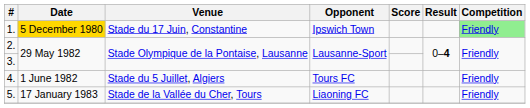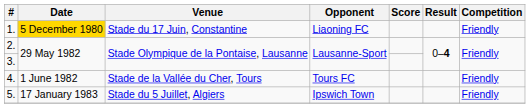1. | Opponent: Ipswich Town -> Liaoning FC
1. | Competition: lightgreen background -> no background
4. | Venue: Stade du 5 Juillet, Algiers -> Stade de la Vallée du Cher, Tours
5. | Venue: Stade de la Vallée du Cher, Tours -> Stade du 5 Juillet, Algiers
5. | Opponent: Liaoning FC -> Ipswich Town
